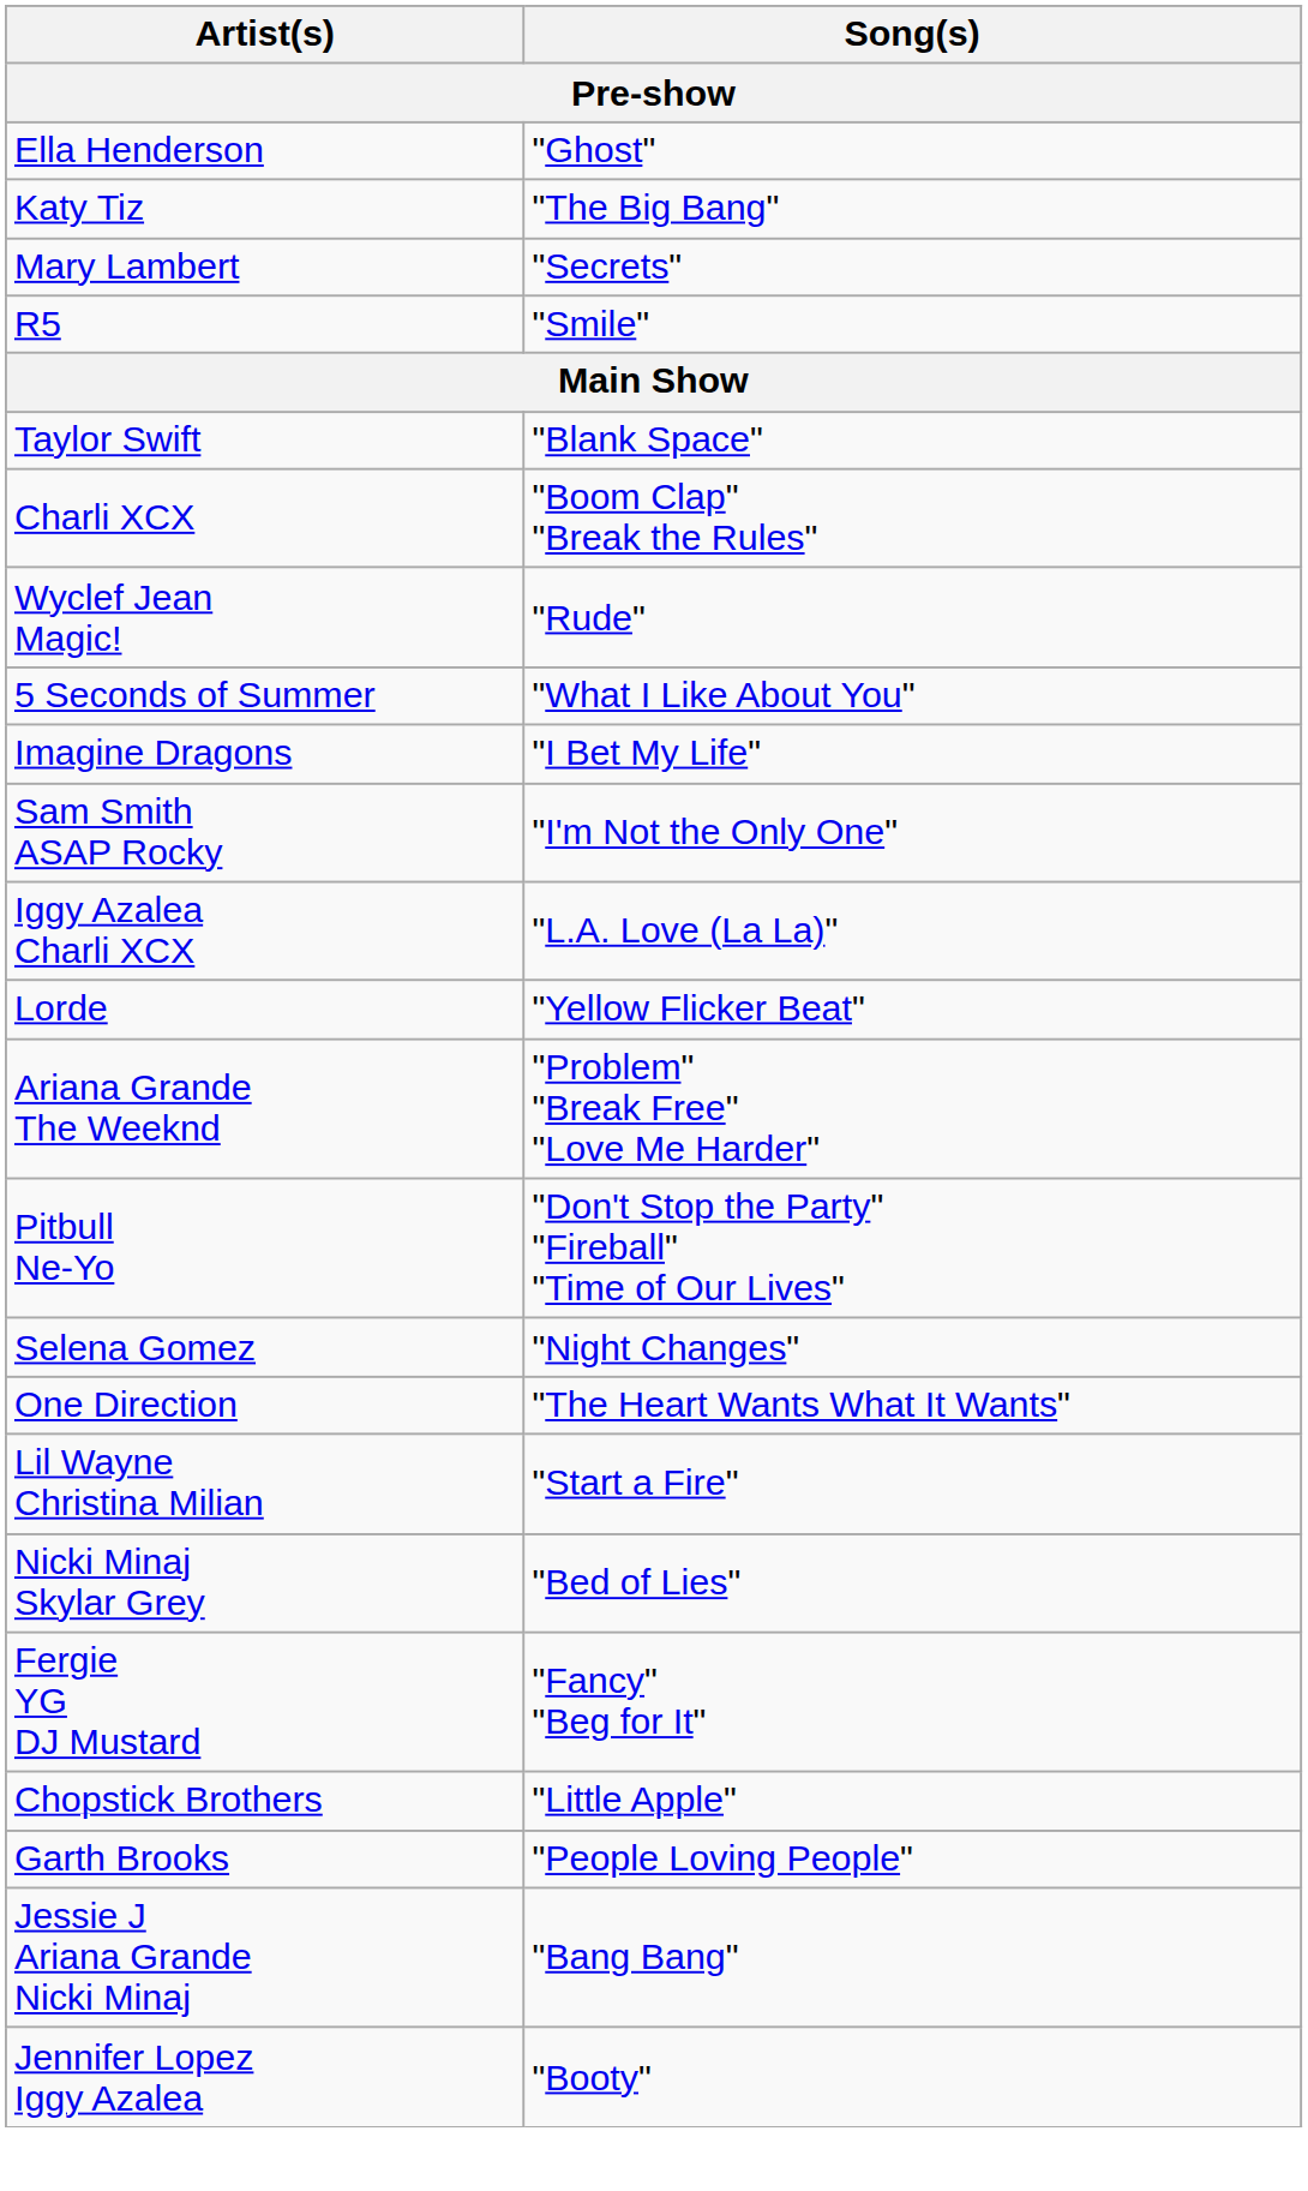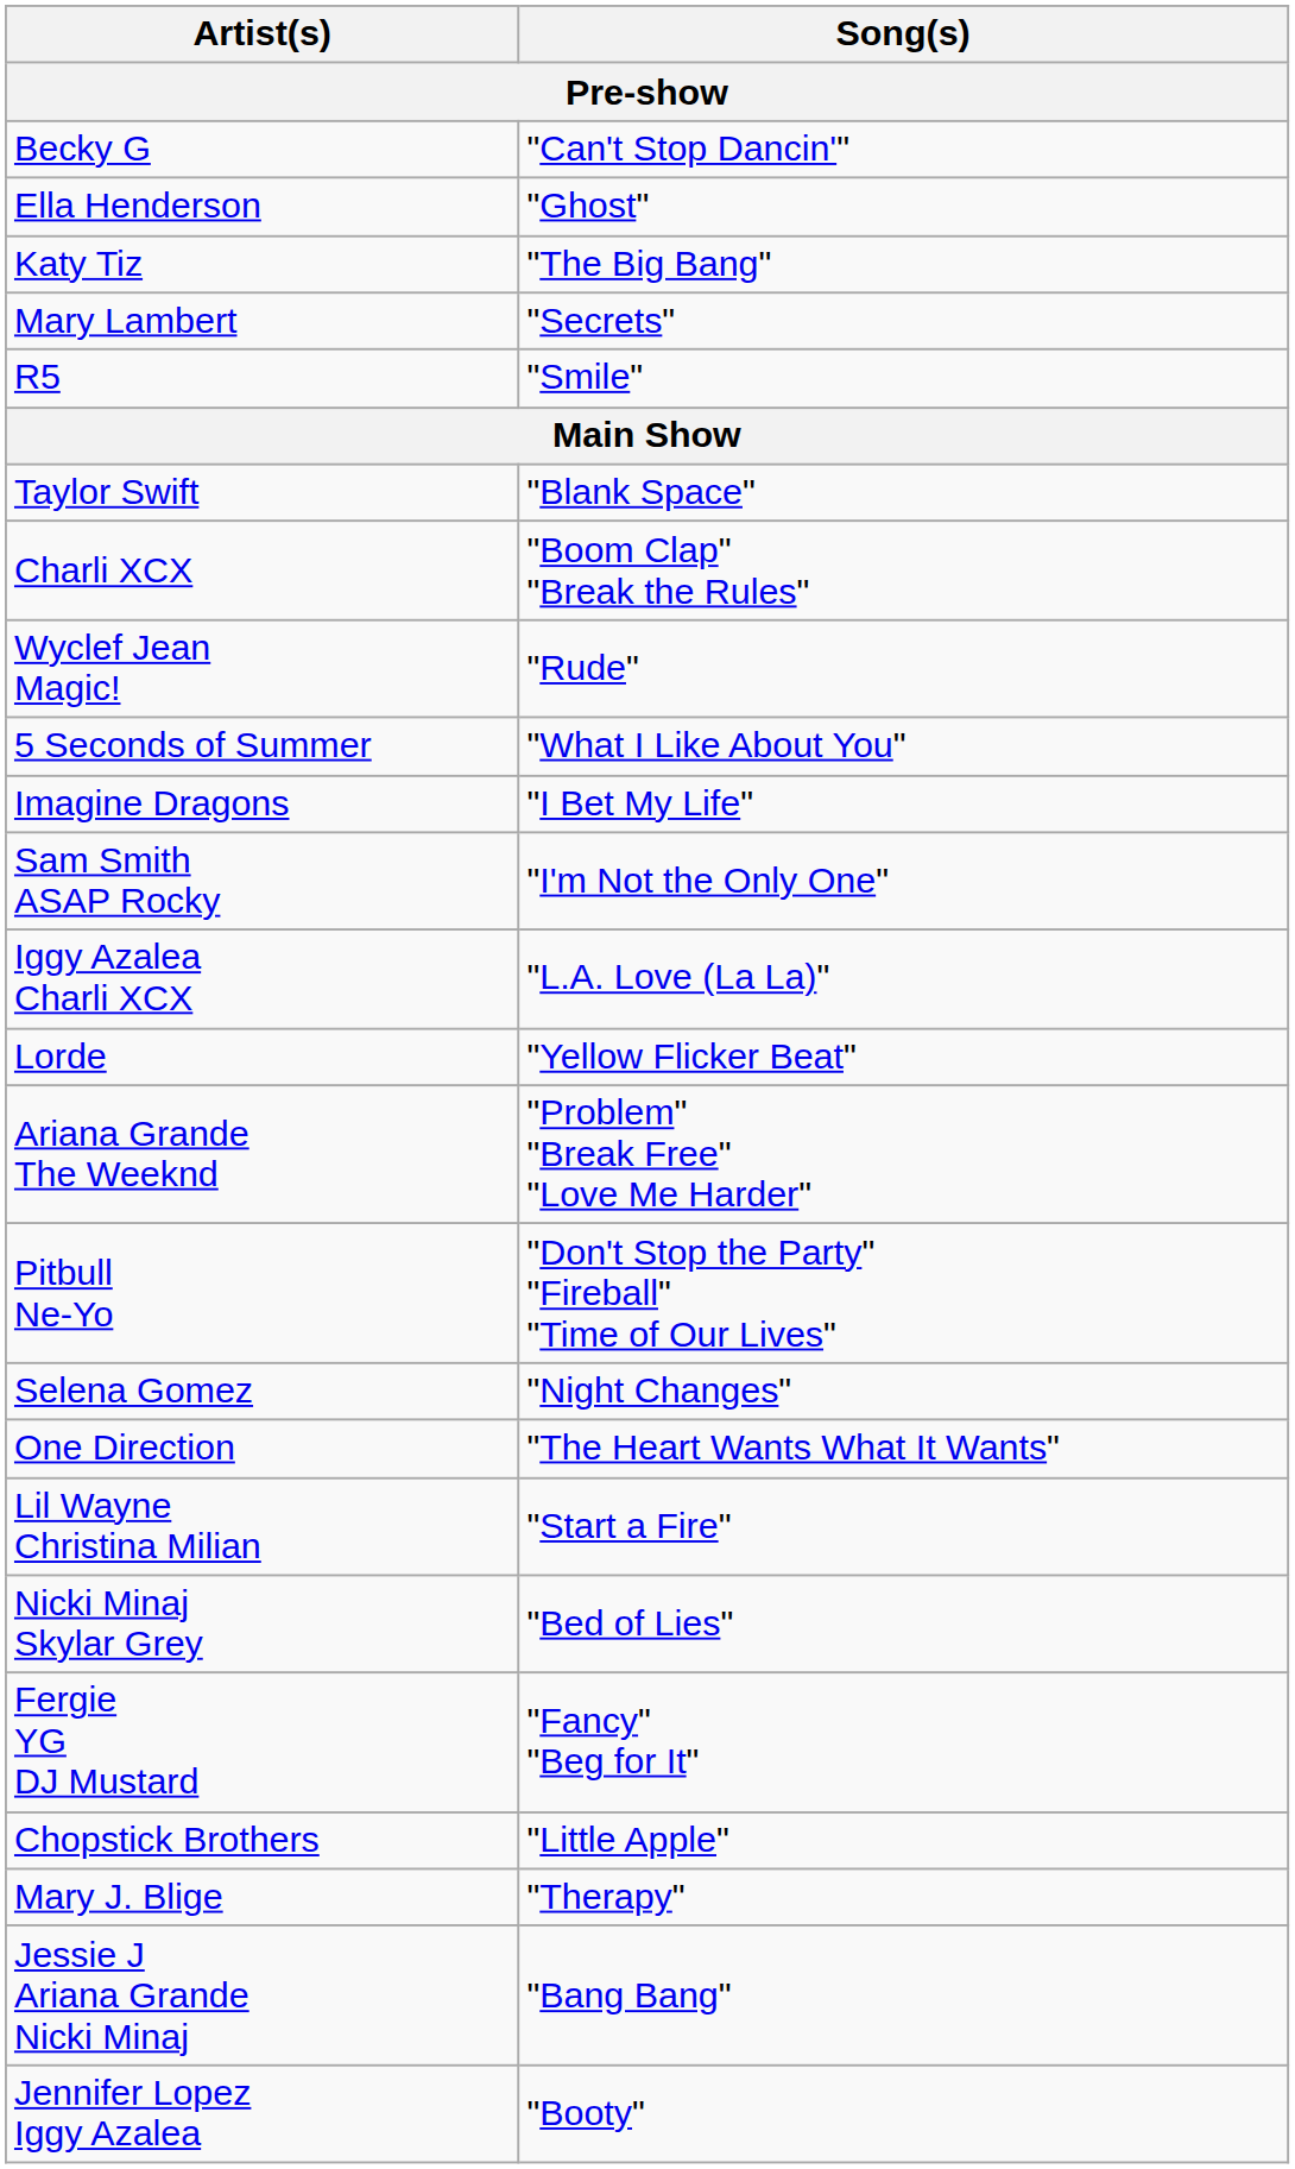+ row: Becky G | "Can't Stop Dancin'"
- row: Garth Brooks | "People Loving People"
+ row: Mary J. Blige | "Therapy"
